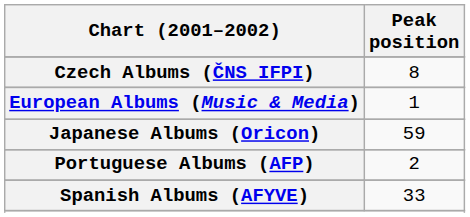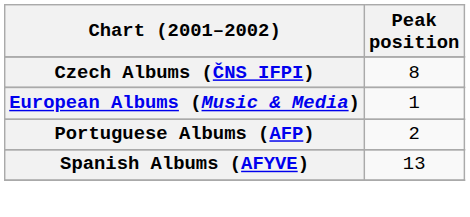- row: Japanese Albums (Oricon) | 59
Spanish Albums (AFYVE) | Peak position: 33 -> 13
